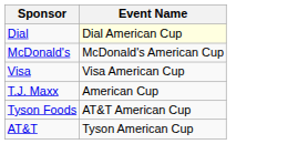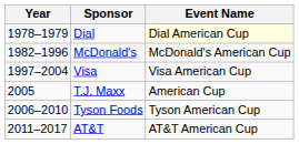+ column: Year | 1978–1979 | 1982–1996 | 1997–2004 | 2005 | 2006–2010 | 2011–2017
Tyson Foods | Event Name: AT&T American Cup -> Tyson American Cup
AT&T | Event Name: Tyson American Cup -> AT&T American Cup
